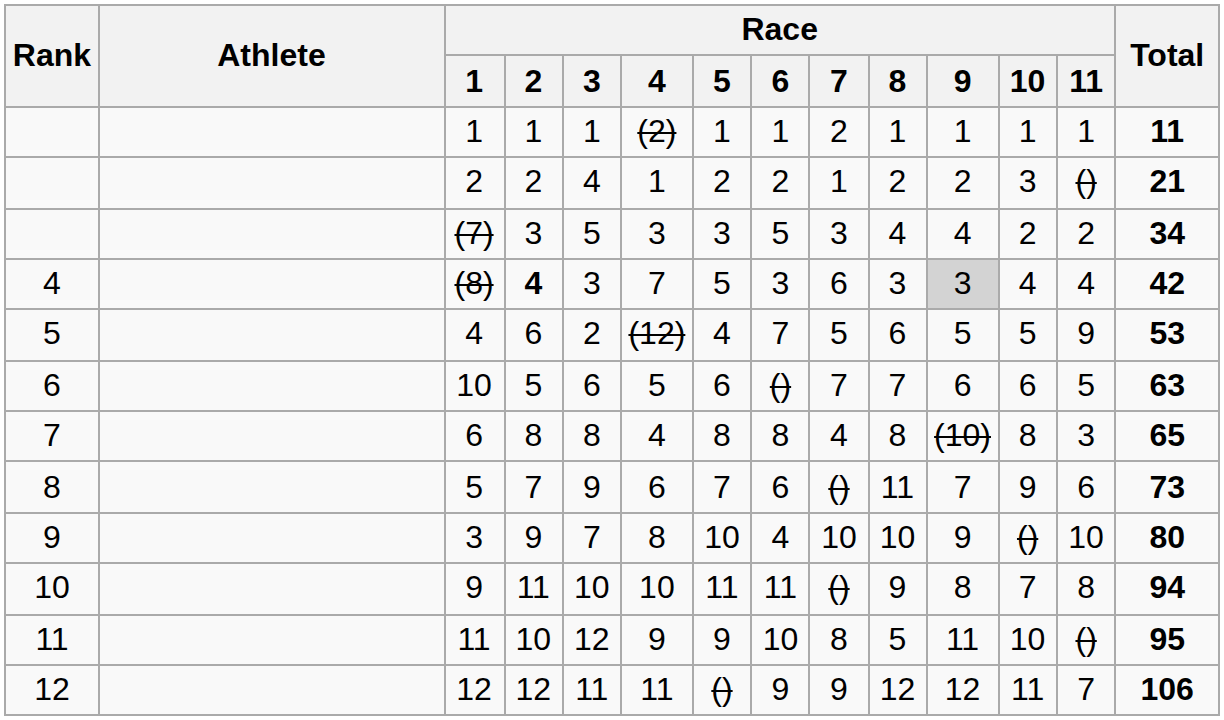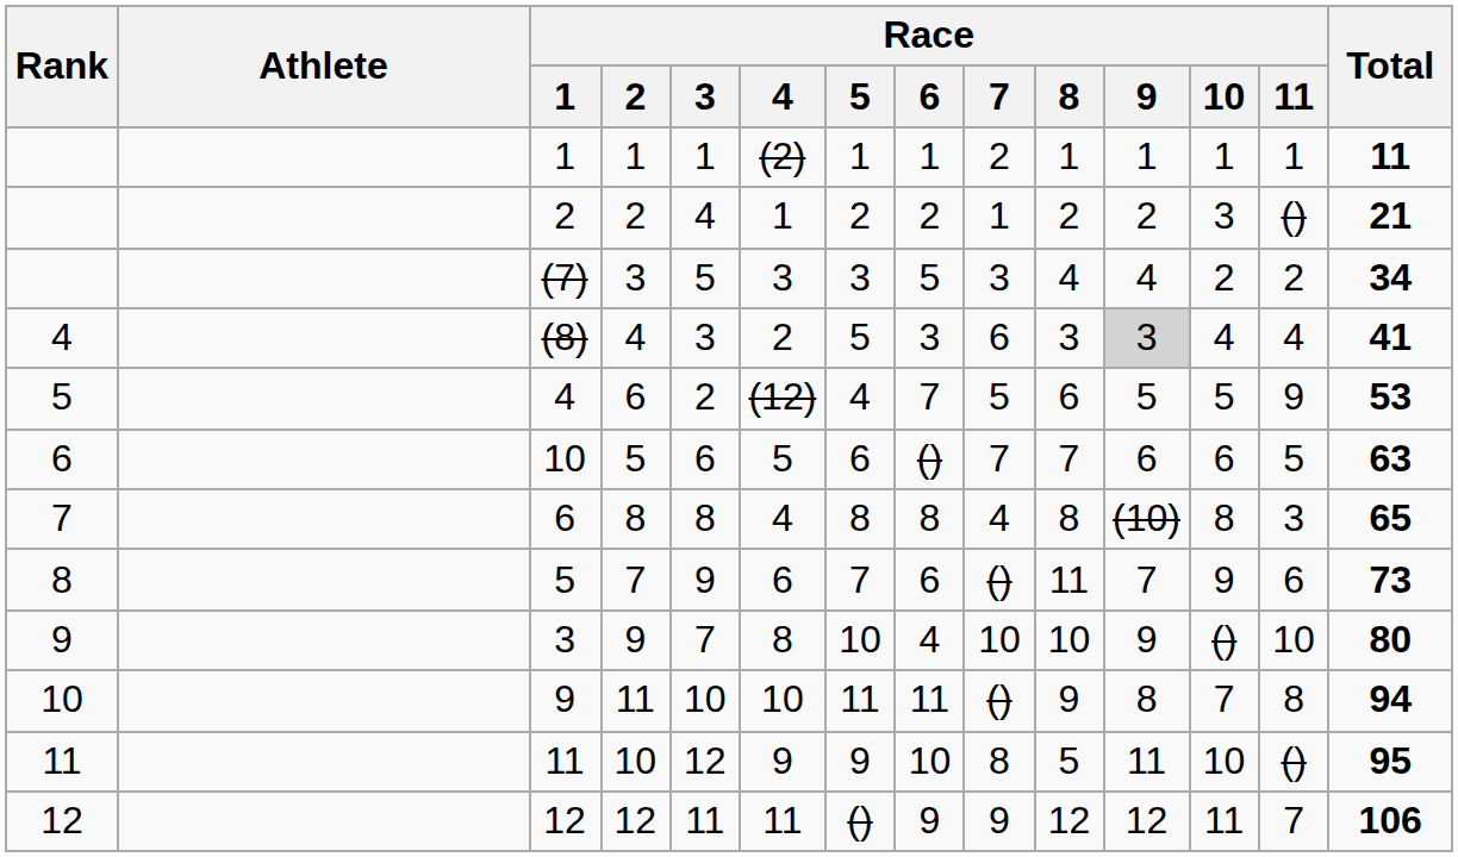(8) | Race / 2: bold -> normal
(8) | Race / 4: 7 -> 2
(8) | Total: 42 -> 41
